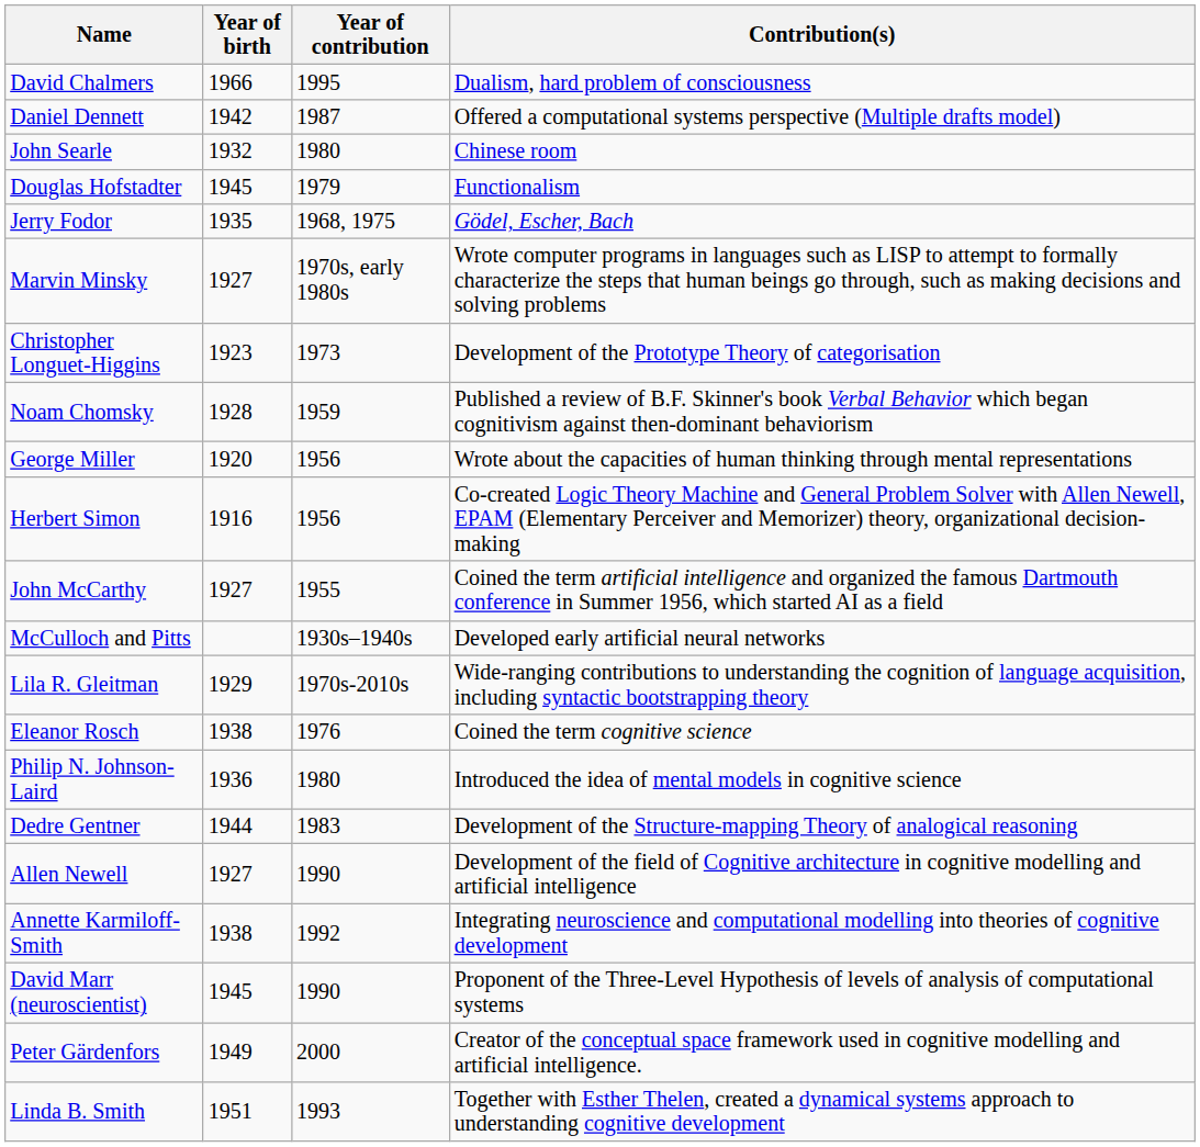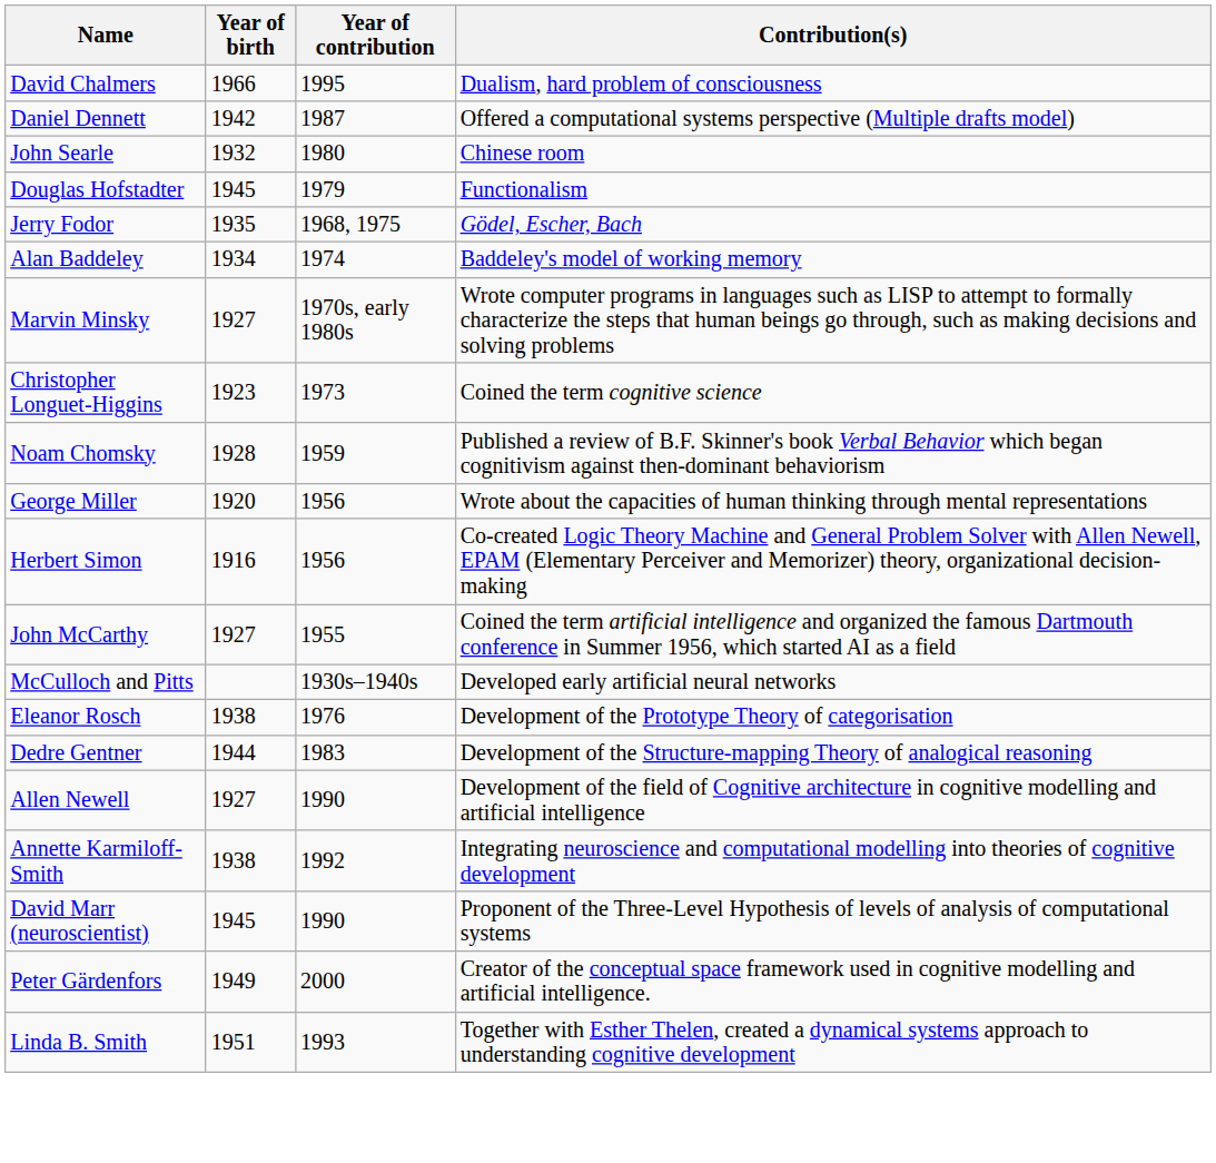+ row: Alan Baddeley | 1934 | 1974 | Baddeley's model of working memory
Christopher Longuet-Higgins | Contribution(s): Development of the Prototype Theory of categorisation -> Coined the term cognitive science
- row: Lila R. Gleitman | 1929 | 1970s-2010s | Wide-ranging contributions to understanding the cognition of language acquisition, including syntactic bootstrapping theory
Eleanor Rosch | Contribution(s): Coined the term cognitive science -> Development of the Prototype Theory of categorisation
- row: Philip N. Johnson-Laird | 1936 | 1980 | Introduced the idea of mental models in cognitive science
